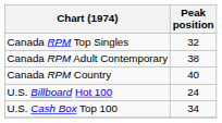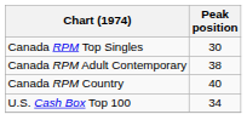Canada RPM Top Singles | Peak position: 32 -> 30
- row: U.S. Billboard Hot 100 | 24
